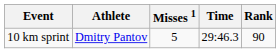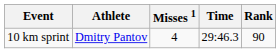10 km sprint | Misses 1: 5 -> 4
